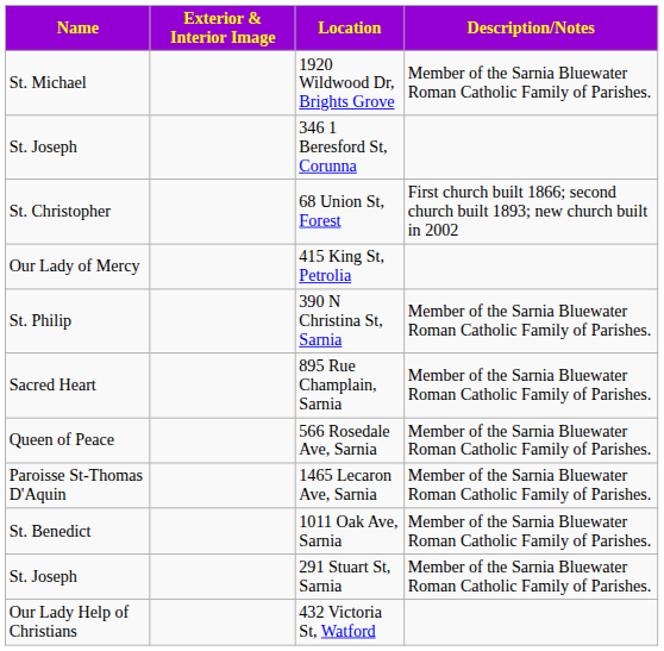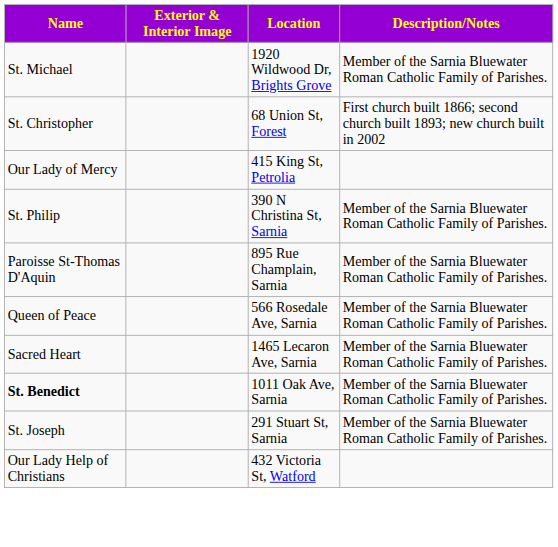- row: St. Joseph | 346 1 Beresford St, Corunna
895 Rue Champlain, Sarnia | Name: Sacred Heart -> Paroisse St-Thomas D'Aquin
1465 Lecaron Ave, Sarnia | Name: Paroisse St-Thomas D'Aquin -> Sacred Heart
1011 Oak Ave, Sarnia | Name: normal -> bold
